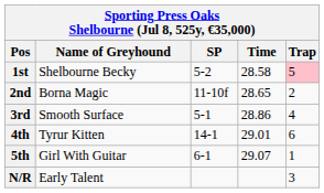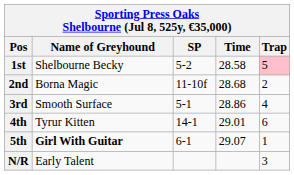2nd | Time: 28.65 -> 28.68
5th | Name of Greyhound: normal -> bold
